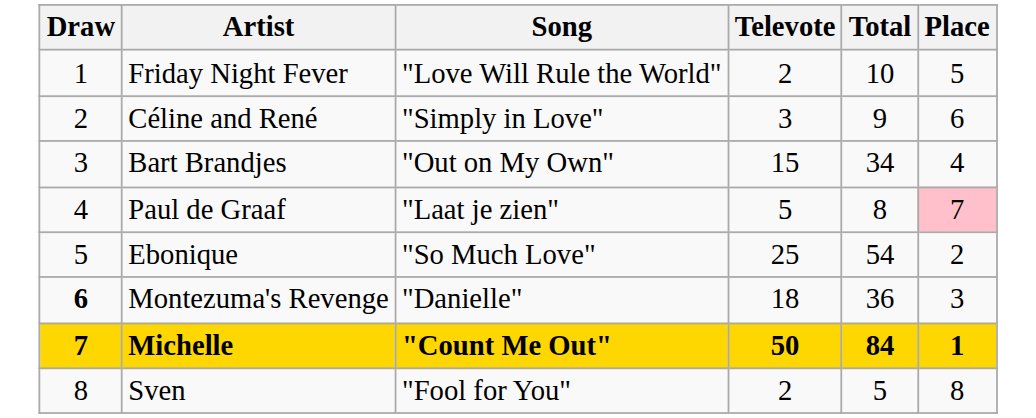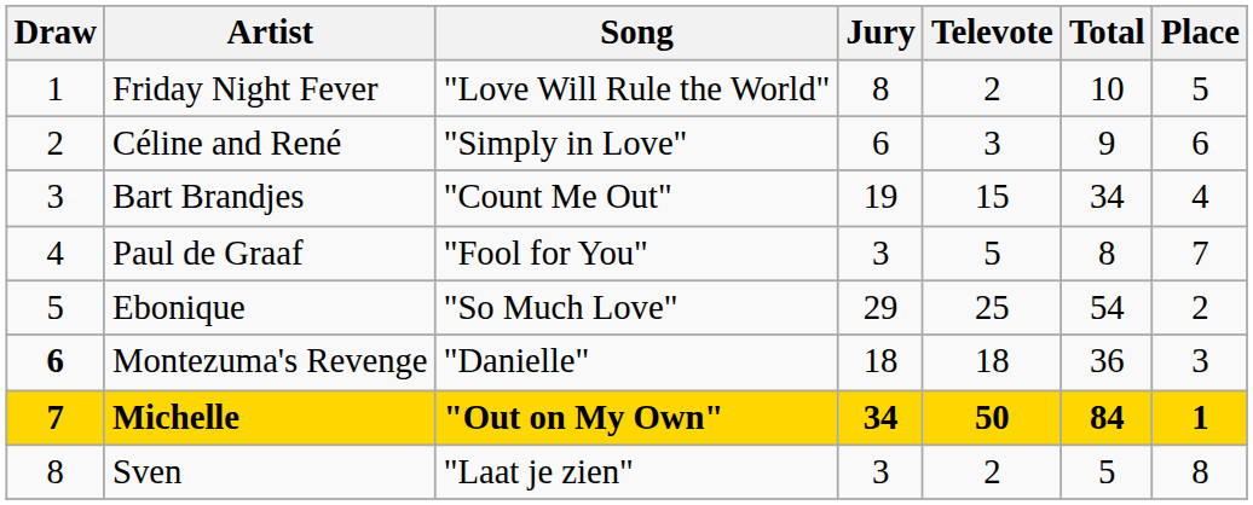+ column: Jury | 8 | 6 | 19 | 3 | 29 | 18 | 34 | 3
Bart Brandjes | Song: "Out on My Own" -> "Count Me Out"
Paul de Graaf | Song: "Laat je zien" -> "Fool for You"
Paul de Graaf | Place: pink background -> no background
Michelle | Song: "Count Me Out" -> "Out on My Own"
Sven | Song: "Fool for You" -> "Laat je zien"
